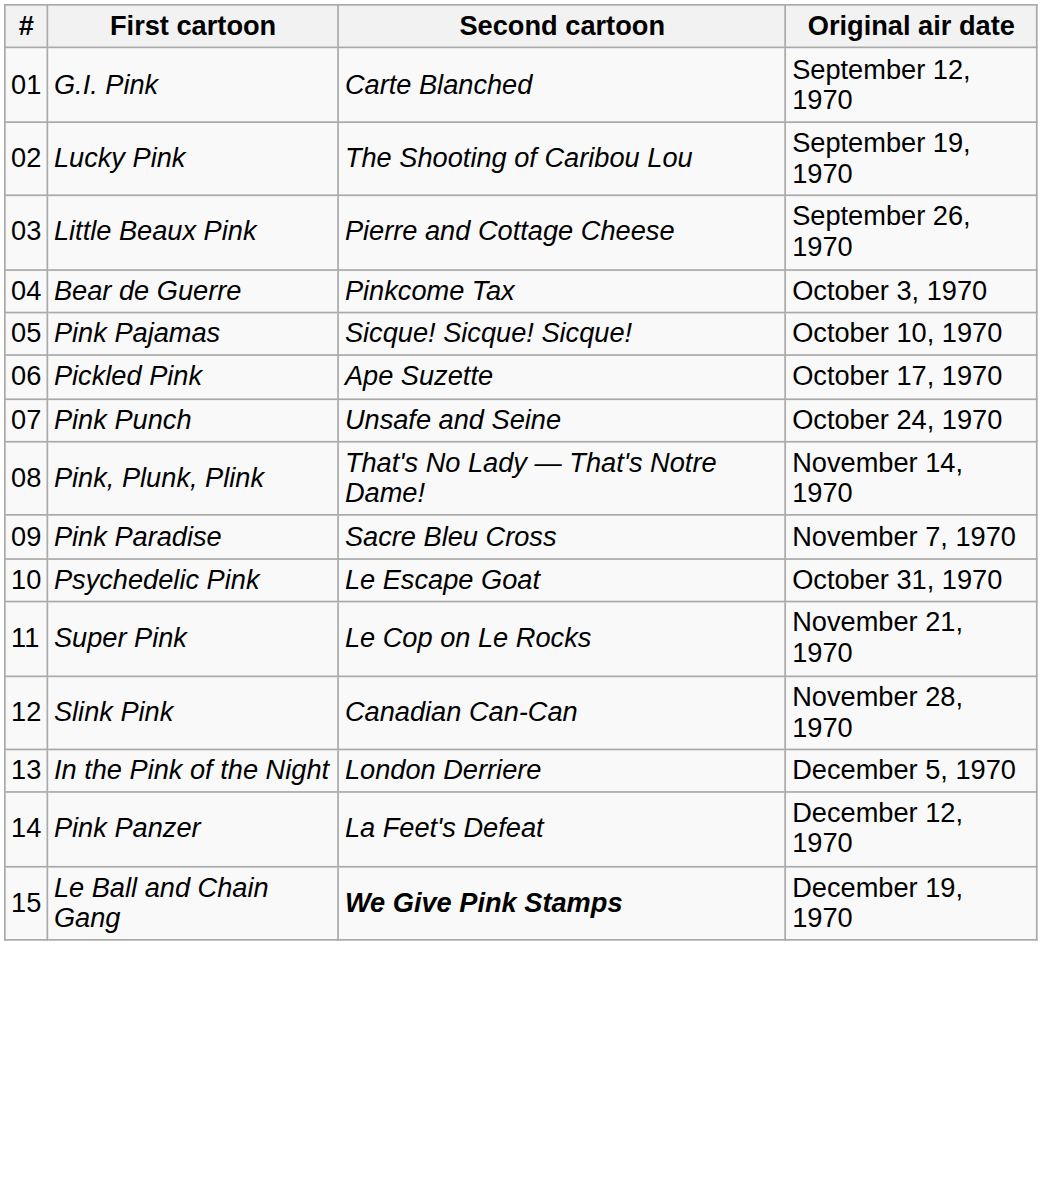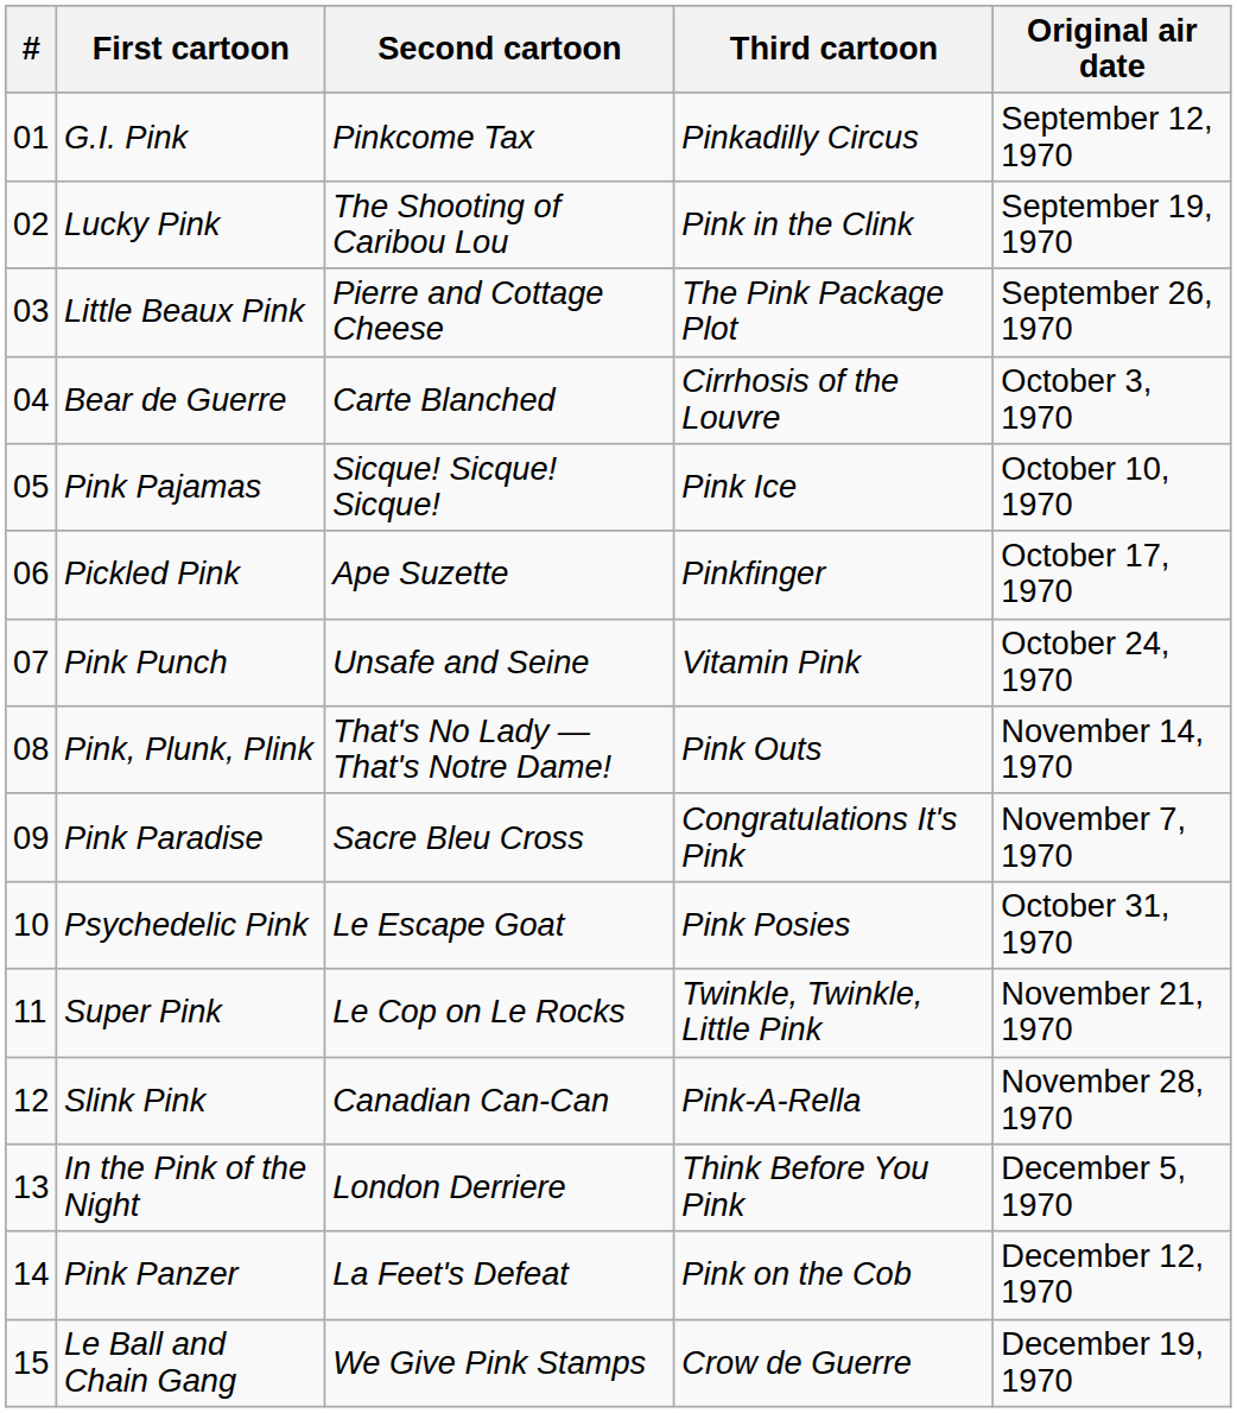+ column: Third cartoon | Pinkadilly Circus | Pink in the Clink | The Pink Package Plot | Cirrhosis of the Louvre | Pink Ice | Pinkfinger | Vitamin Pink | Pink Outs | Congratulations It's Pink | Pink Posies | Twinkle, Twinkle, Little Pink | Pink-A-Rella | Think Before You Pink | Pink on the Cob | Crow de Guerre
G.I. Pink | Second cartoon: Carte Blanched -> Pinkcome Tax
Bear de Guerre | Second cartoon: Pinkcome Tax -> Carte Blanched
Le Ball and Chain Gang | Second cartoon: bold -> normal
